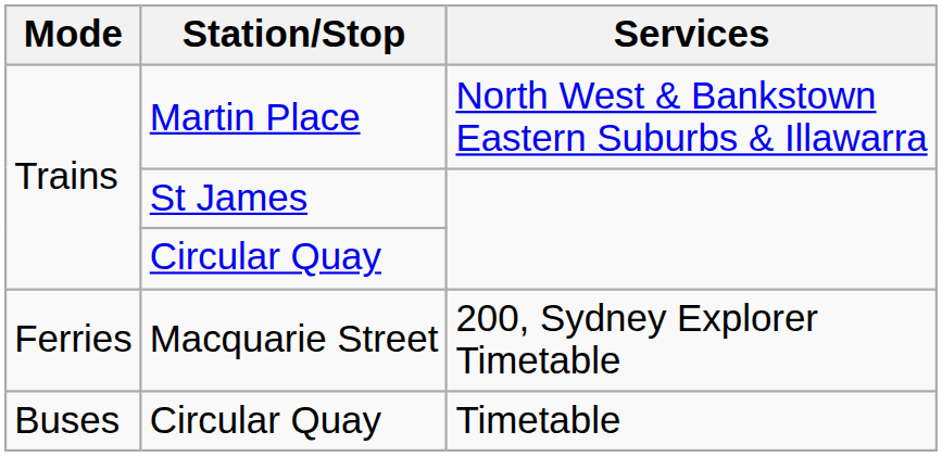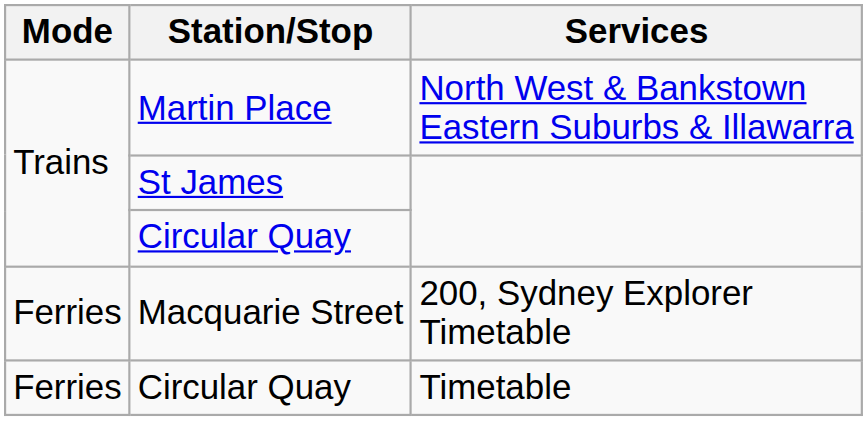Circular Quay / Timetable | Mode: Buses -> Ferries
